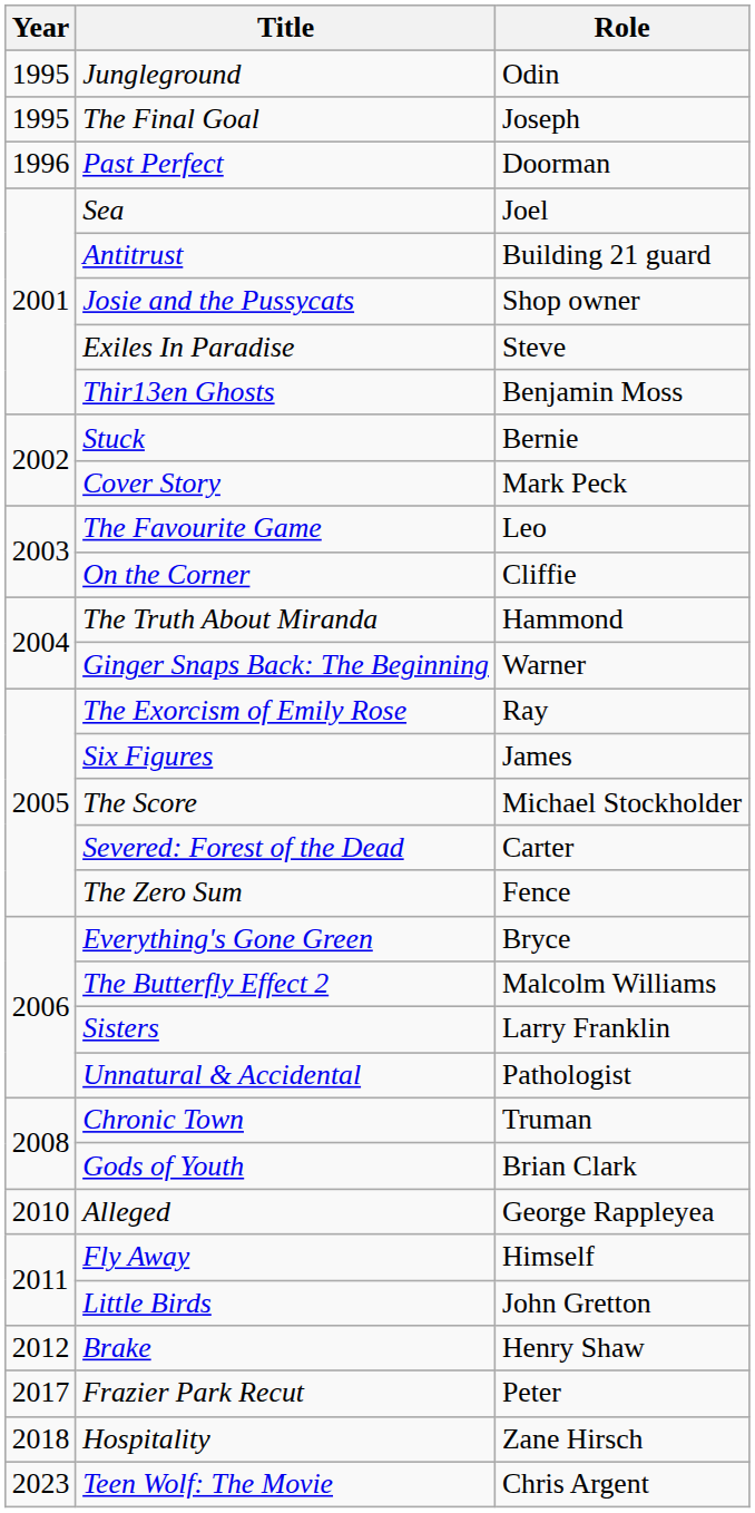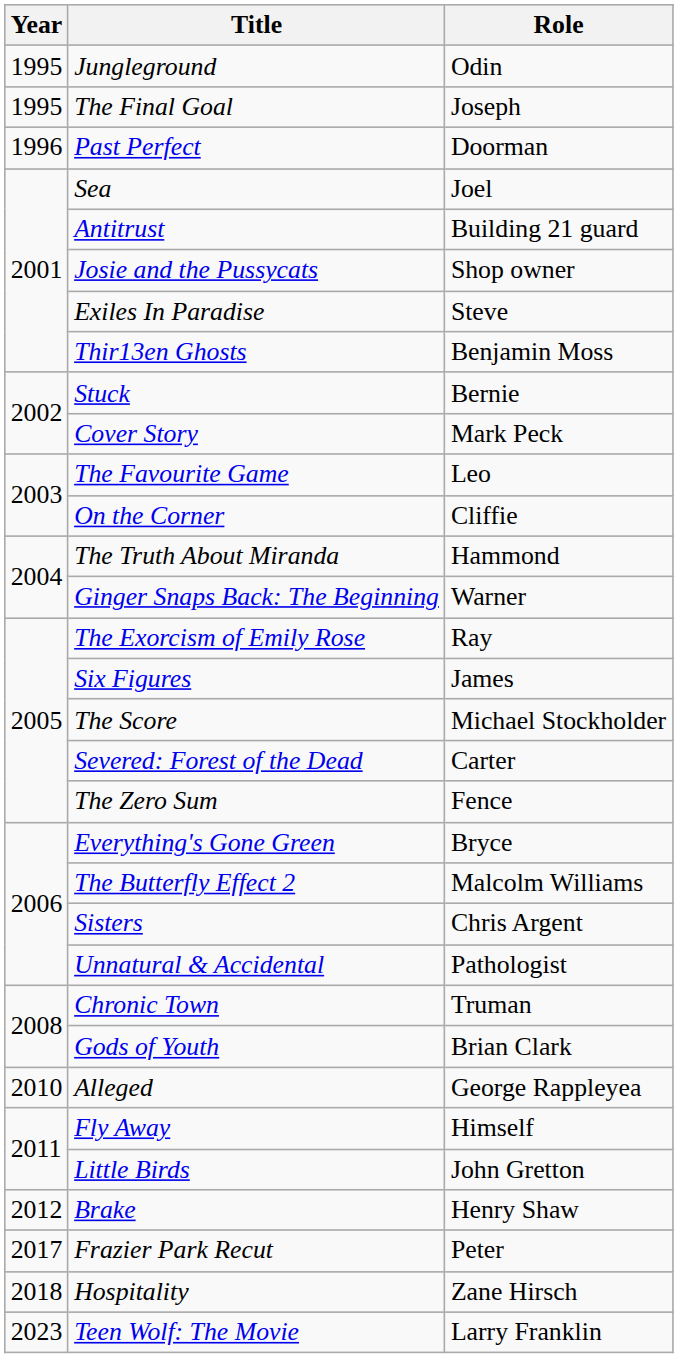Sisters | Role: Larry Franklin -> Chris Argent
Teen Wolf: The Movie | Role: Chris Argent -> Larry Franklin
